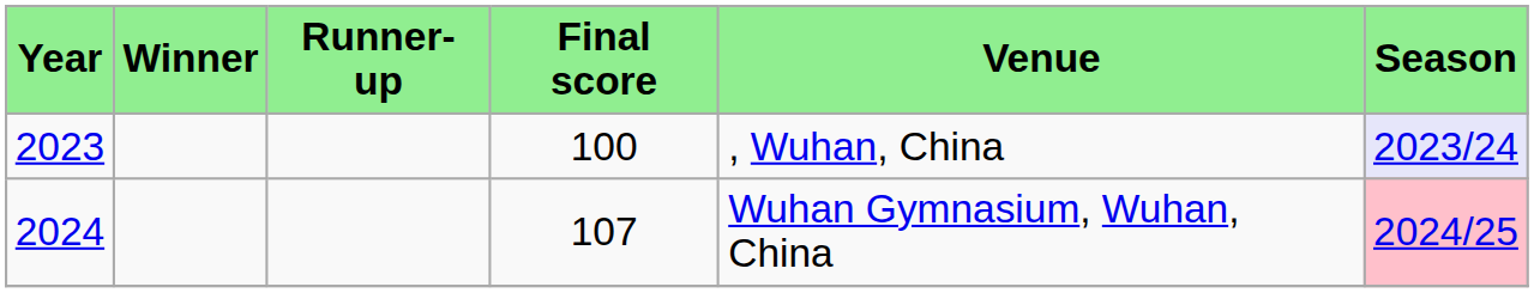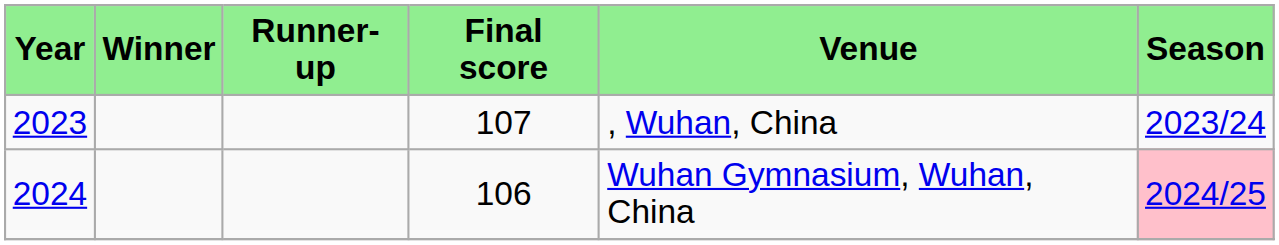2023 | Final score: 100 -> 107
2023 | Season: lavender background -> no background
2024 | Final score: 107 -> 106
